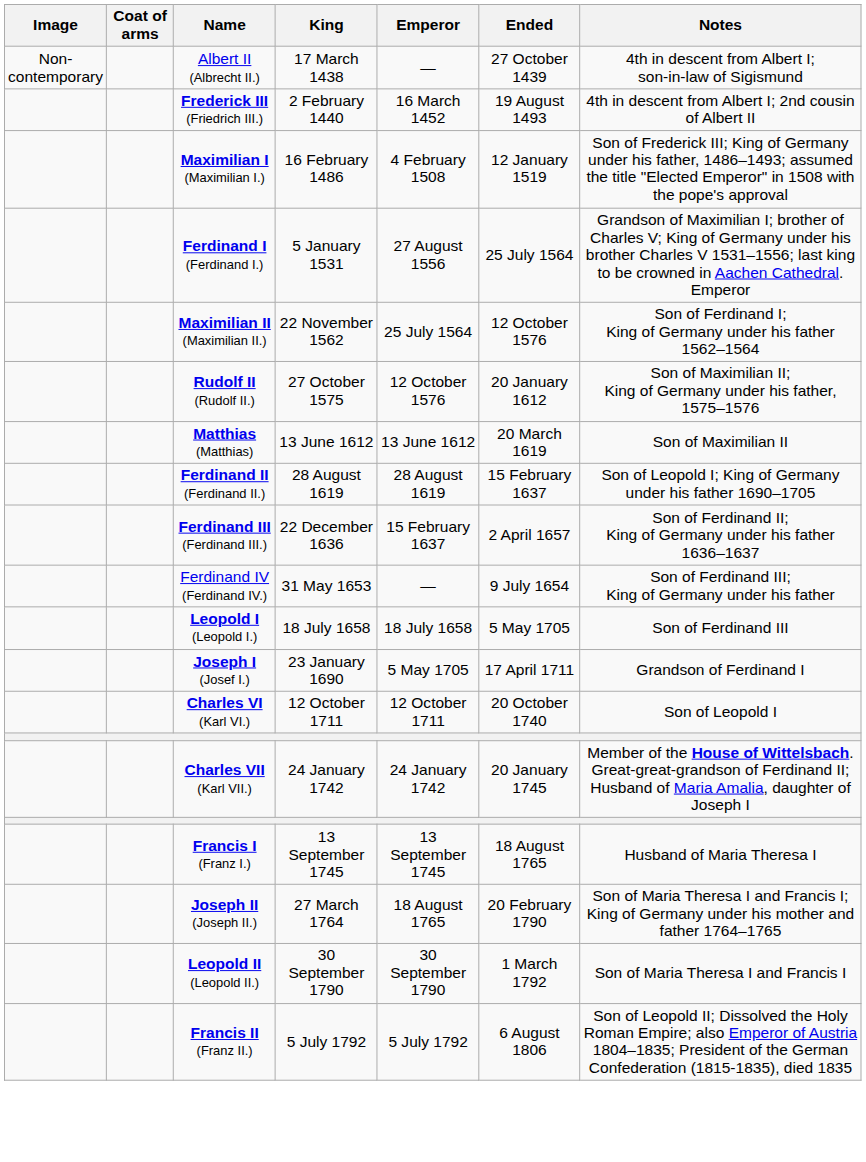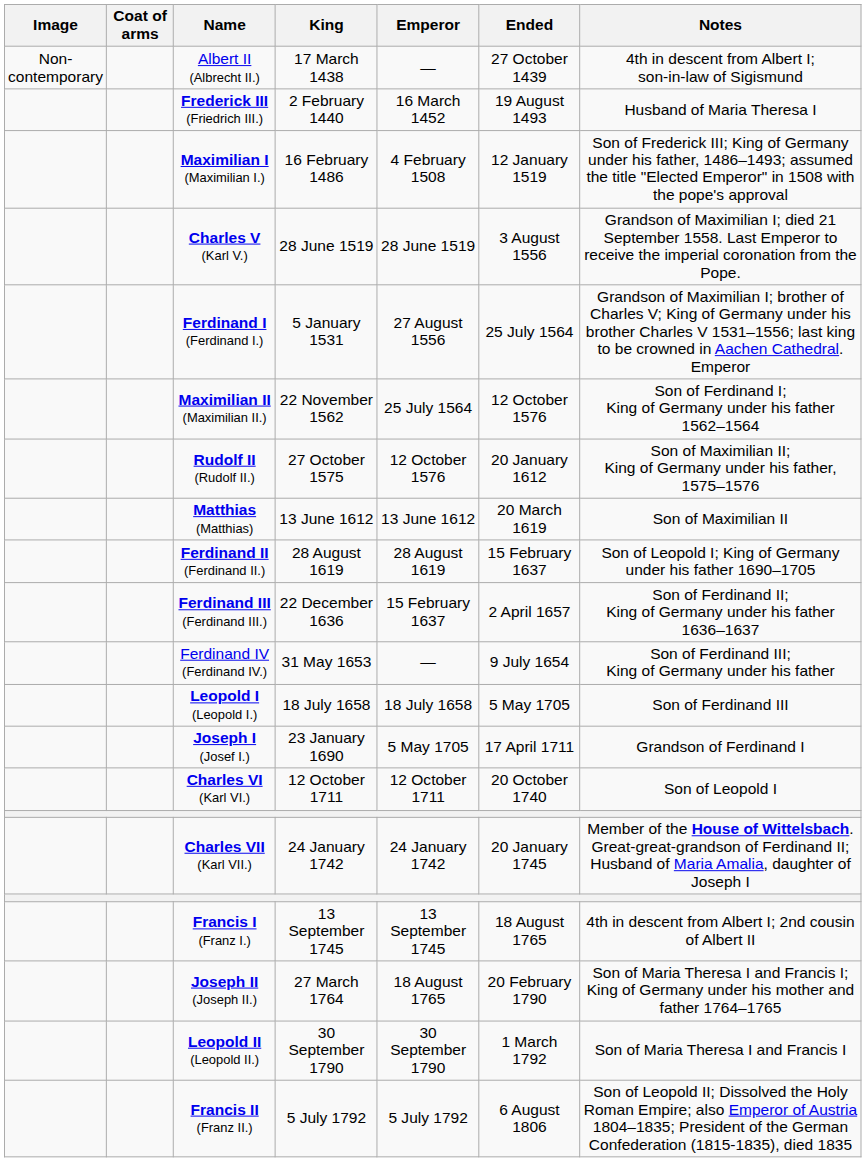Frederick III (Friedrich III.) | Notes: 4th in descent from Albert I; 2nd cousin of Albert II -> Husband of Maria Theresa I
+ row: Charles V (Karl V.) | 28 June 1519 | 28 June 1519 | 3 August 1556 | Grandson of Maximilian I; died 21 September 1558. Last Emperor to receive the imperial coronation from the Pope.
Francis I (Franz I.) | Notes: Husband of Maria Theresa I -> 4th in descent from Albert I; 2nd cousin of Albert II
